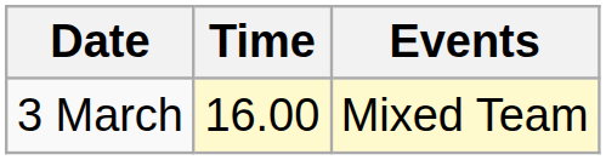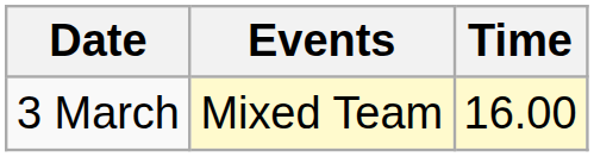columns swapped: Time <-> Events
